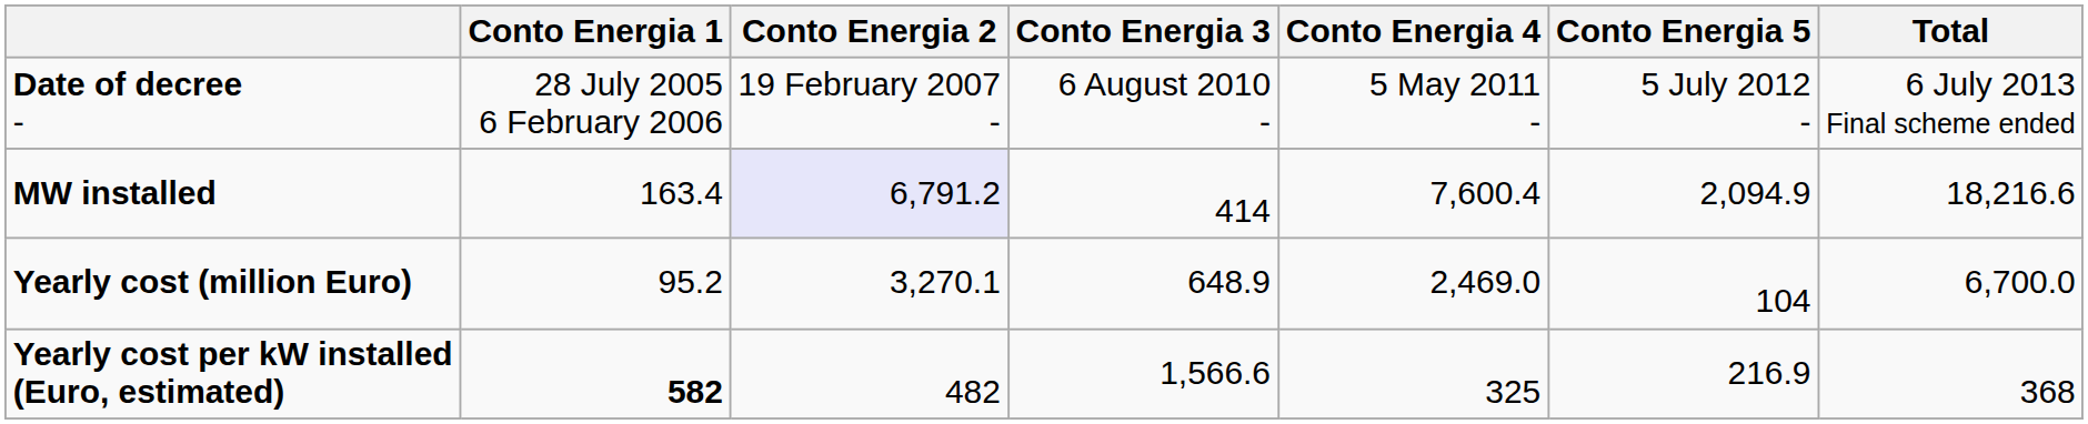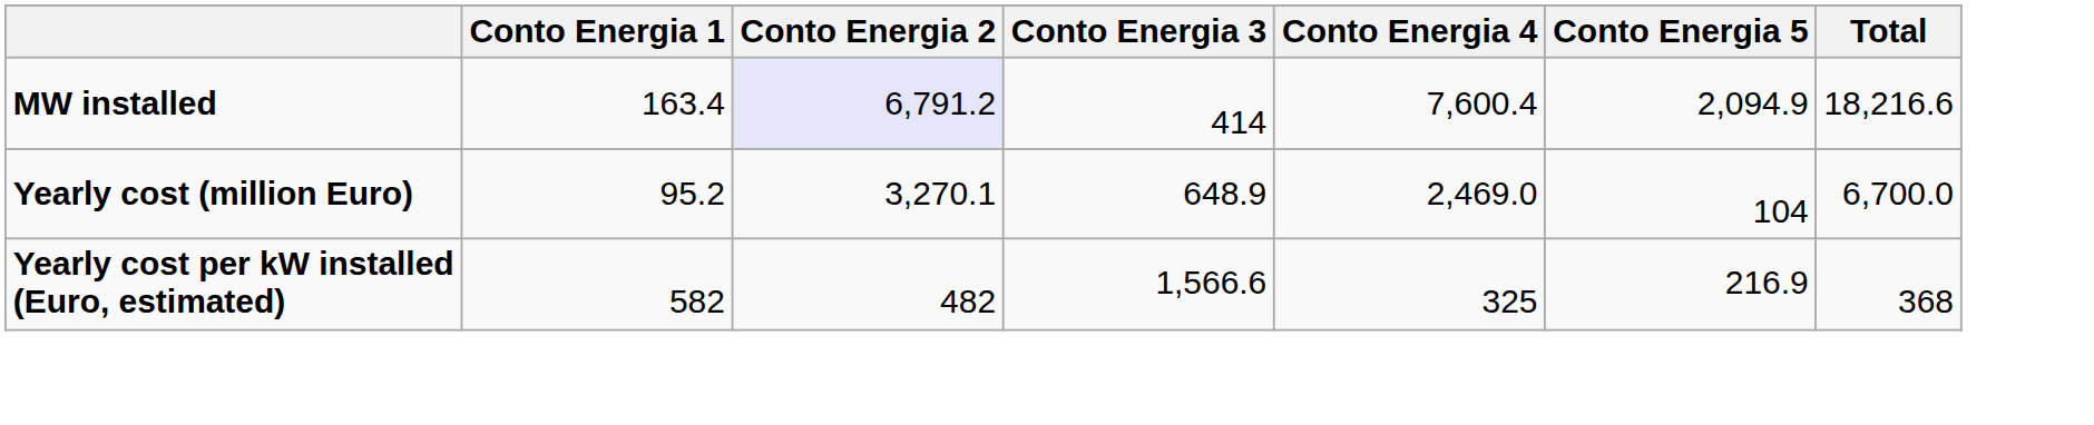- row: Date of decree - | 28 July 2005 6 February 2006 | 19 February 2007 - | 6 August 2010 - | 5 May 2011 - | 5 July 2012 - | 6 July 2013 Final scheme ended
Yearly cost per kW installed (Euro, estimated) | Conto Energia 1: bold -> normal
